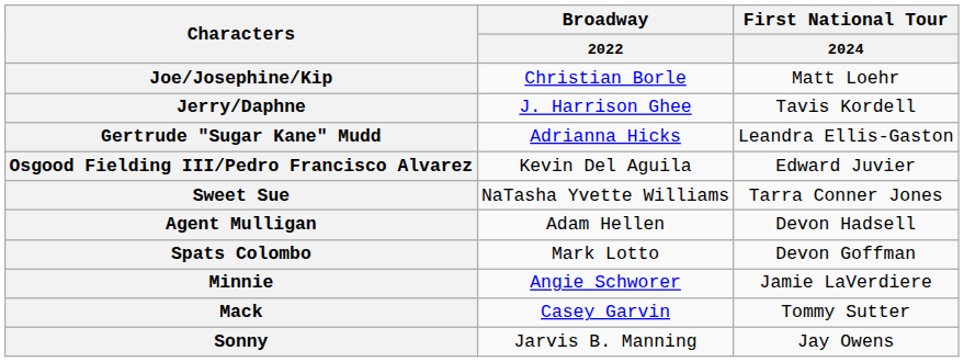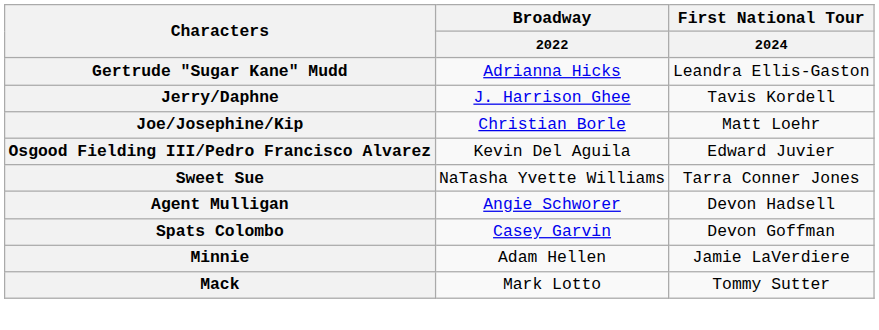rows swapped: Joe/Josephine/Kip <-> Gertrude "Sugar Kane" Mudd
Agent Mulligan | Broadway / 2022: Adam Hellen -> Angie Schworer
Spats Colombo | Broadway / 2022: Mark Lotto -> Casey Garvin
Minnie | Broadway / 2022: Angie Schworer -> Adam Hellen
Mack | Broadway / 2022: Casey Garvin -> Mark Lotto
- row: Sonny | Jarvis B. Manning | Jay Owens
